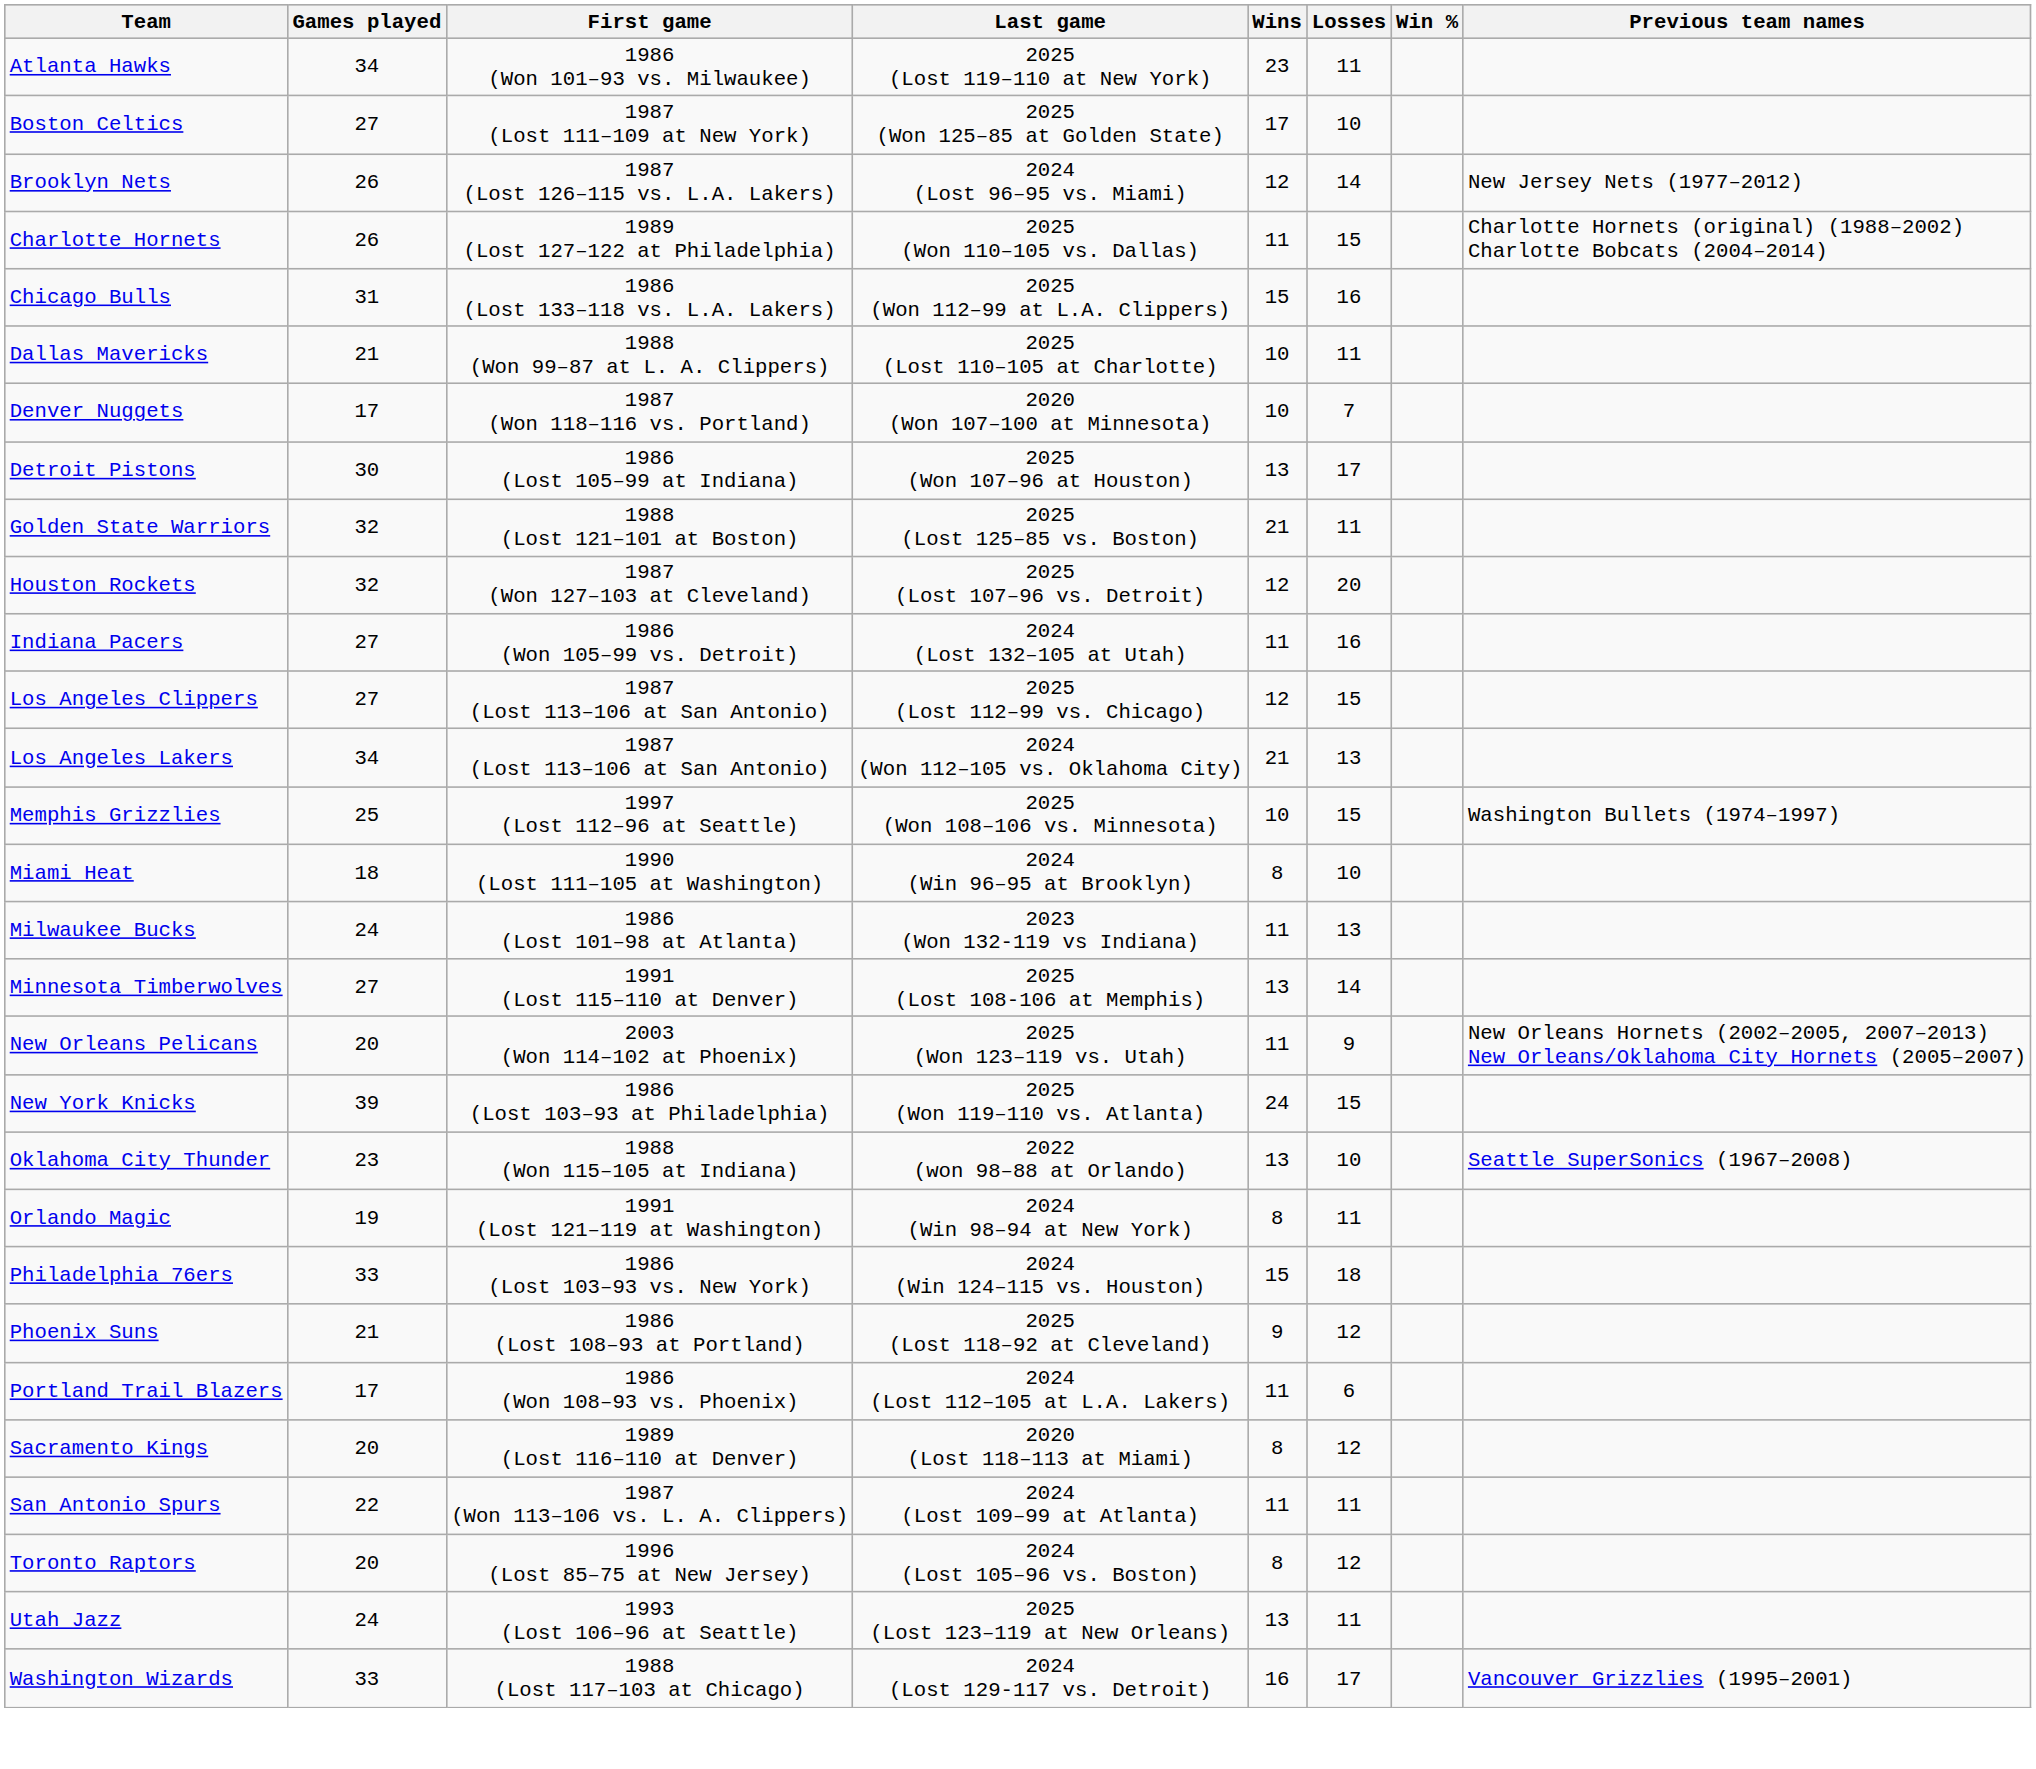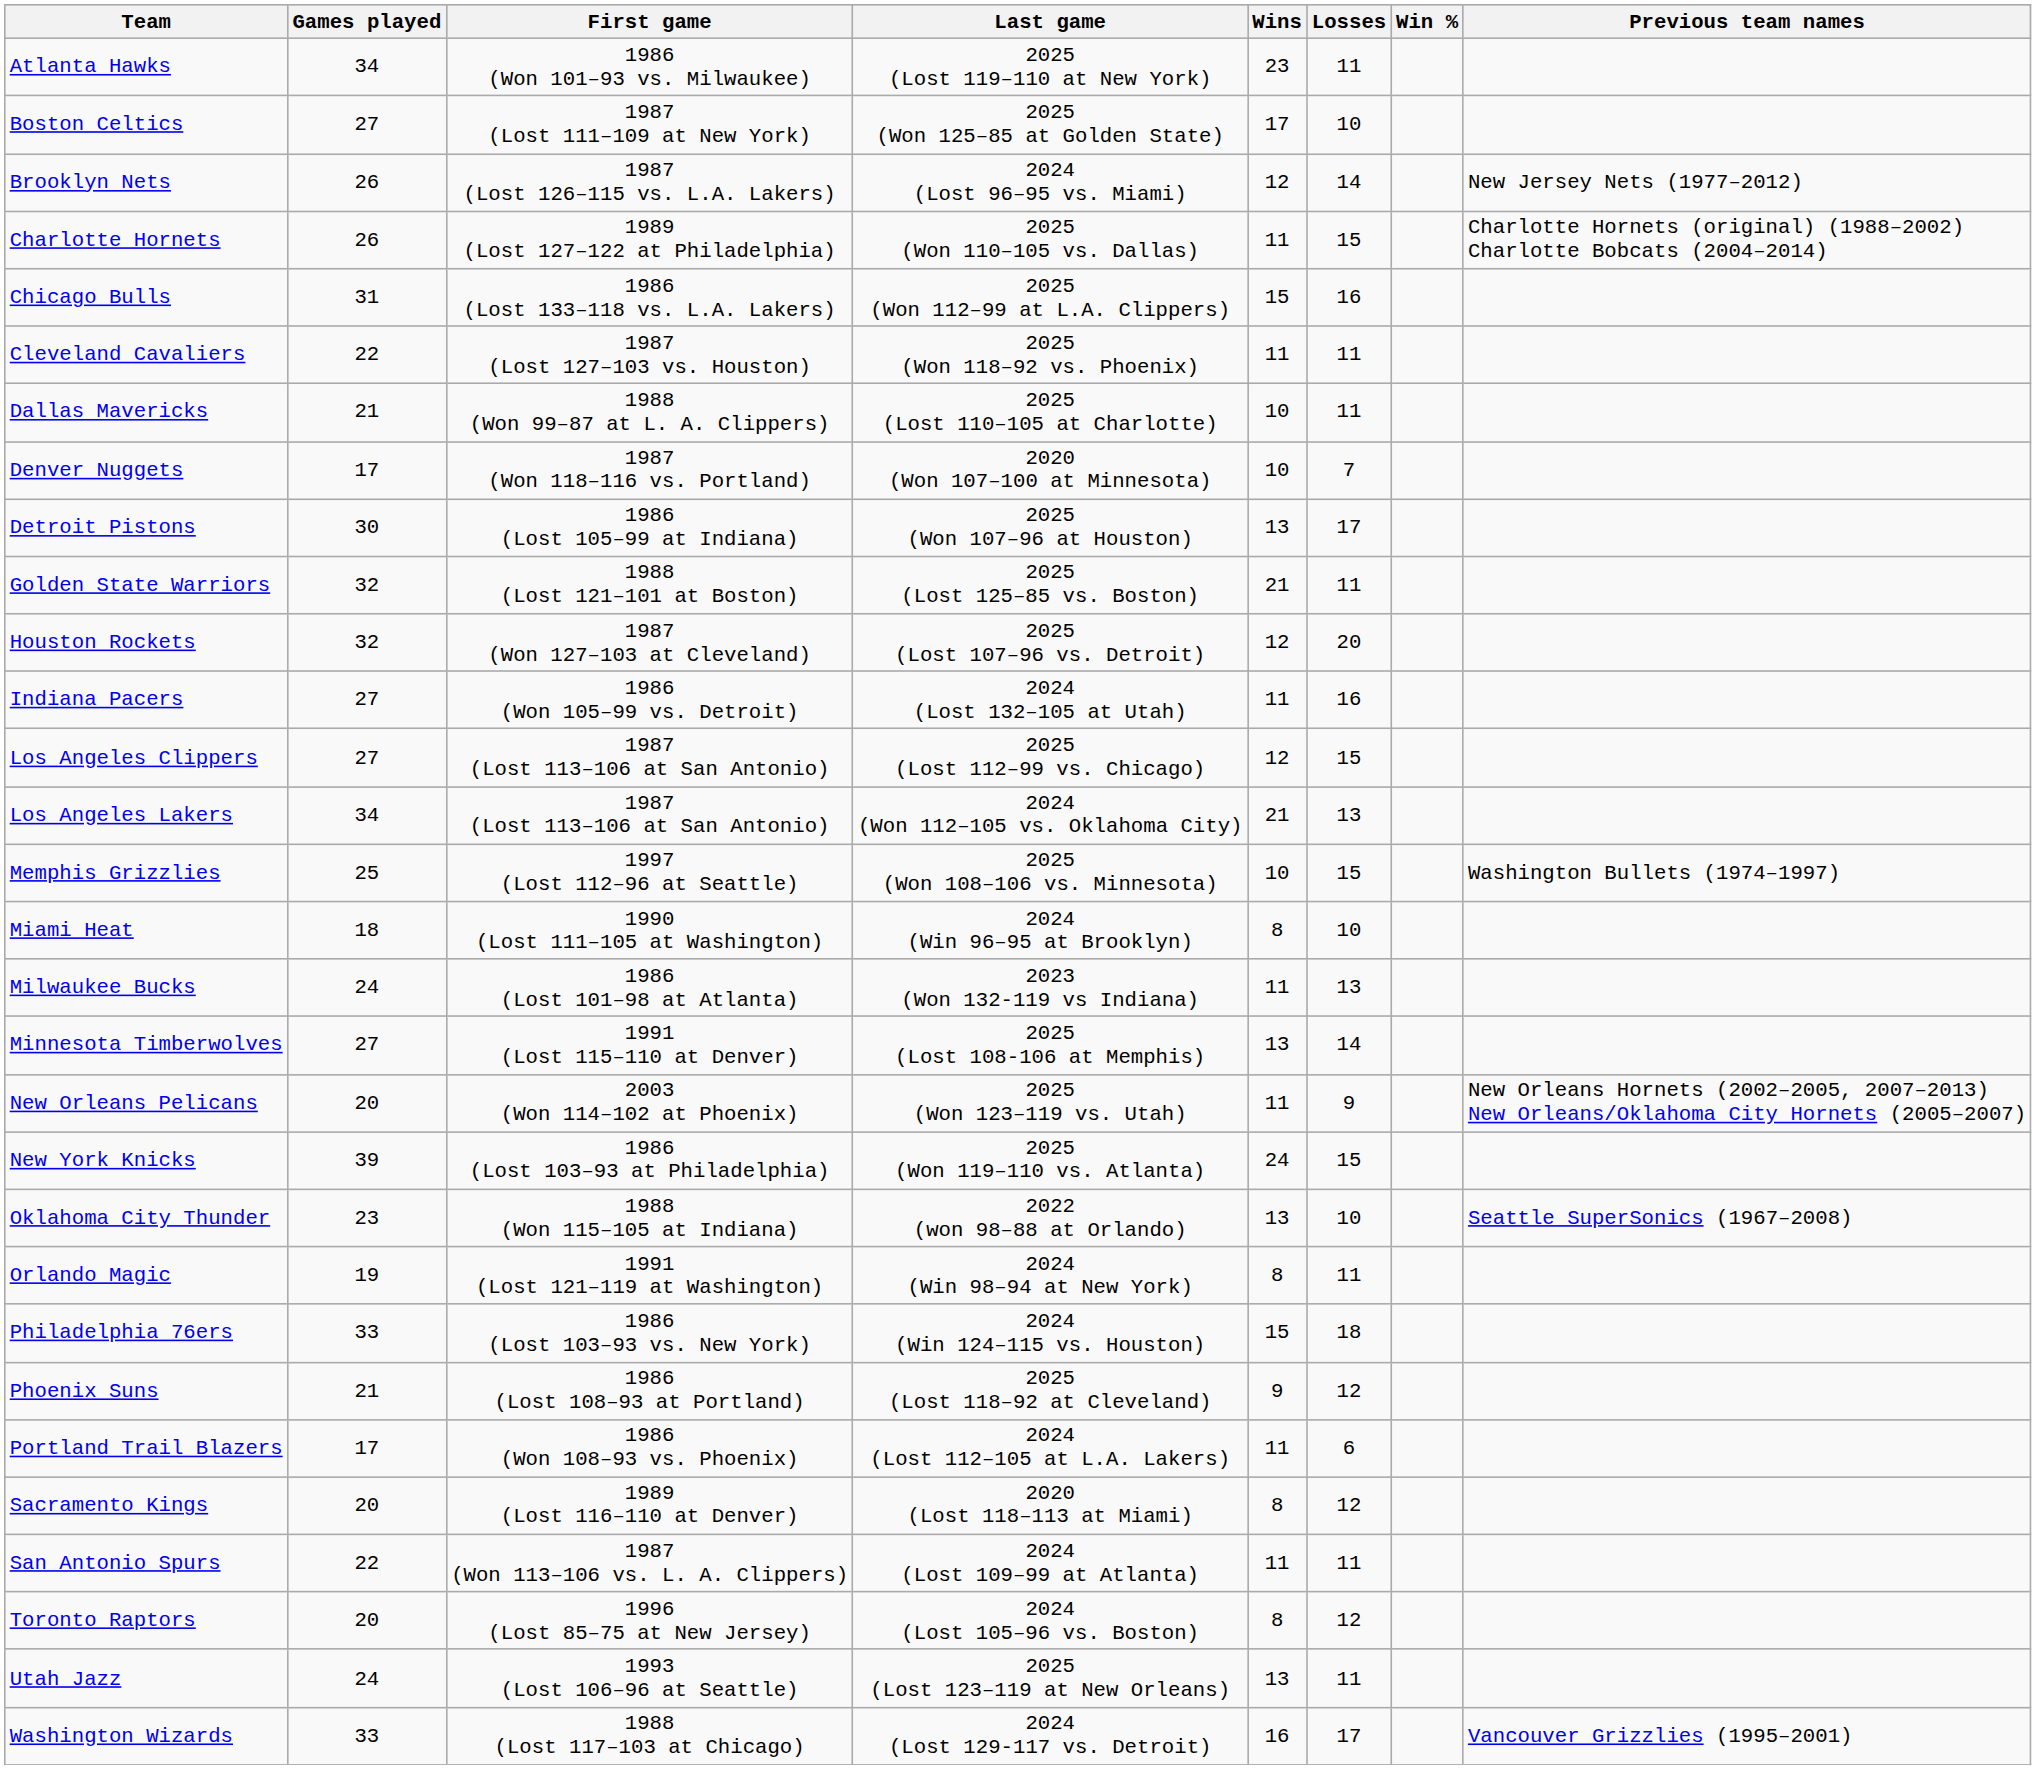+ row: Cleveland Cavaliers | 22 | 1987 (Lost 127–103 vs. Houston) | 2025 (Won 118–92 vs. Phoenix) | 11 | 11
